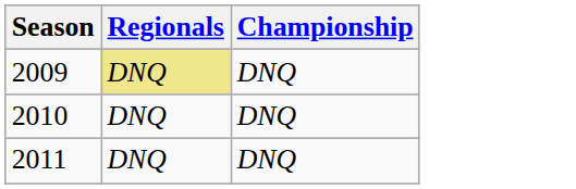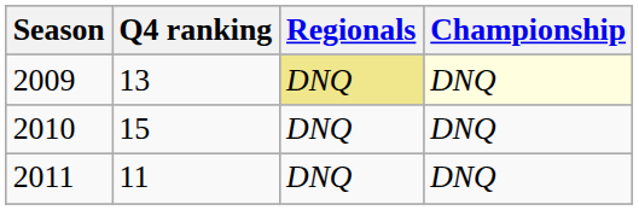+ column: Q4 ranking | 13 | 15 | 11
2009 | Championship: no background -> lightyellow background
